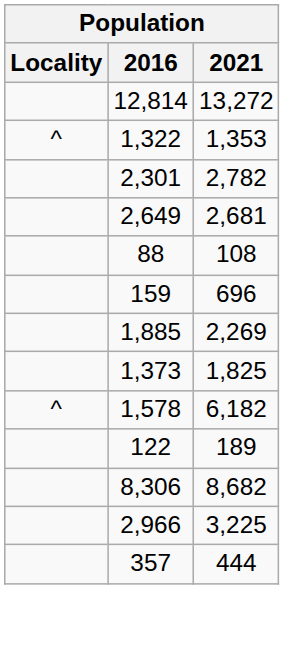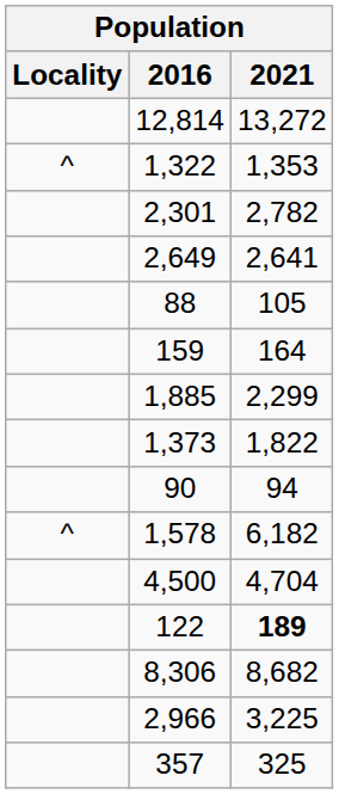2,649 | 2021: 2,681 -> 2,641
88 | 2021: 108 -> 105
159 | 2021: 696 -> 164
1,885 | 2021: 2,269 -> 2,299
1,373 | 2021: 1,825 -> 1,822
+ row: 90 | 94
+ row: 4,500 | 4,704
122 | 2021: normal -> bold
357 | 2021: 444 -> 325
